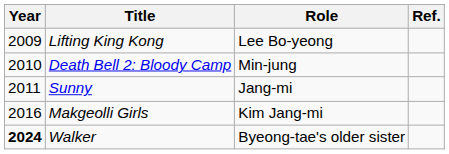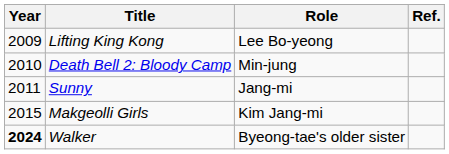Makgeolli Girls | Year: 2016 -> 2015
